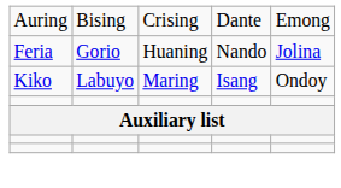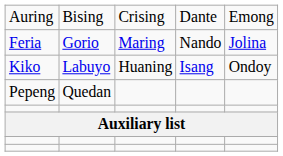Feria | column 3: Huaning -> Maring
Kiko | column 3: Maring -> Huaning
+ row: Pepeng | Quedan
